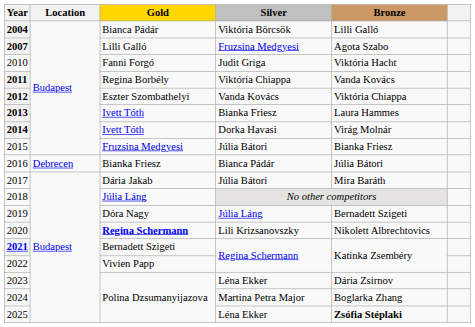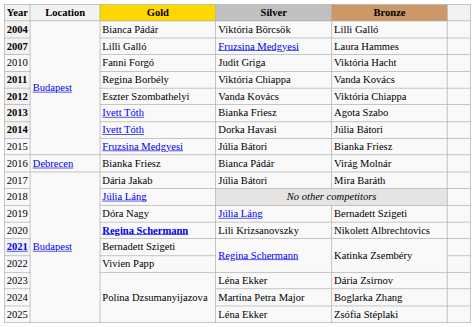2007 | Bronze: Agota Szabo -> Laura Hammes
2013 | Bronze: Laura Hammes -> Agota Szabo
2014 | Bronze: Virág Molnár -> Júlia Bátori
2016 | Bronze: Júlia Bátori -> Virág Molnár
2025 | Bronze: bold -> normal
